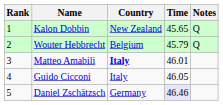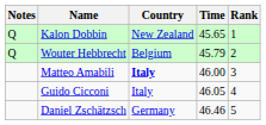columns swapped: Rank <-> Notes
Matteo Amabili | Time: 46.01 -> 46.00
Daniel Zschätzsch | Time: lavender background -> no background
